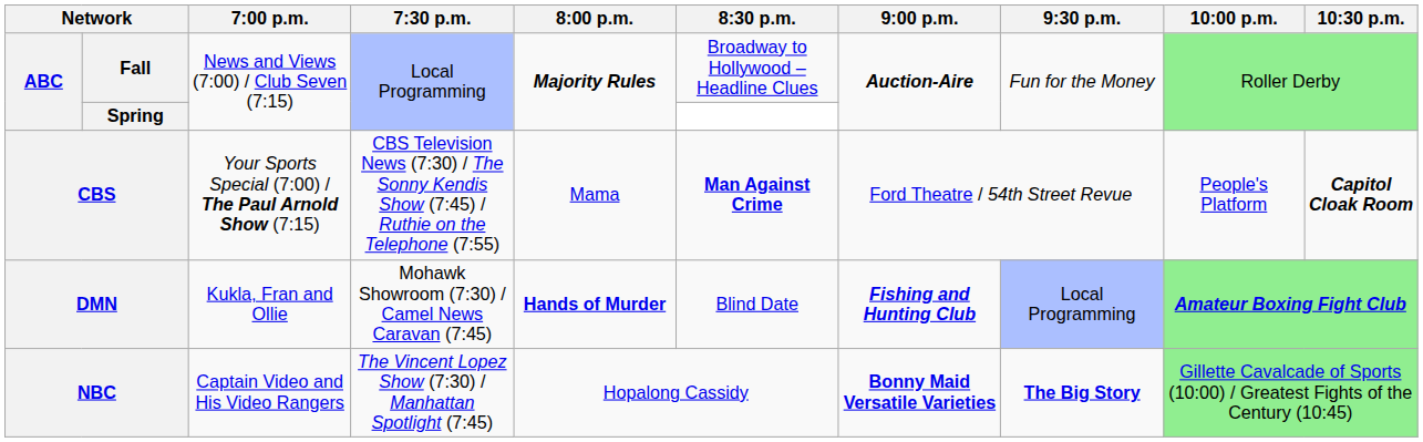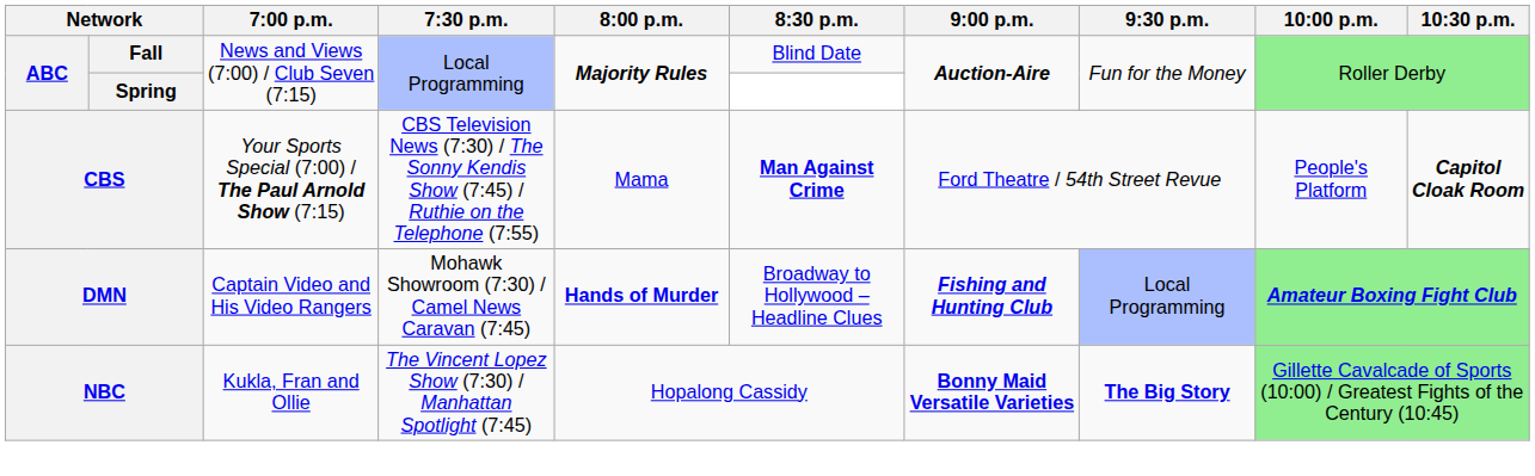Fall | 8:30 p.m.: Broadway to Hollywood – Headline Clues -> Blind Date
DMN | 7:00 p.m.: Kukla, Fran and Ollie -> Captain Video and His Video Rangers
DMN | 8:30 p.m.: Blind Date -> Broadway to Hollywood – Headline Clues
NBC | 7:00 p.m.: Captain Video and His Video Rangers -> Kukla, Fran and Ollie
